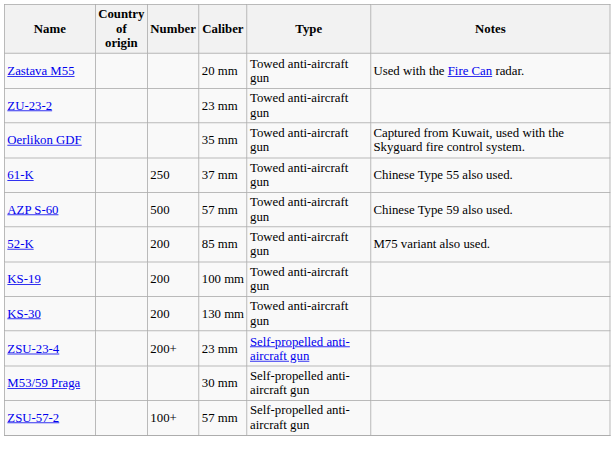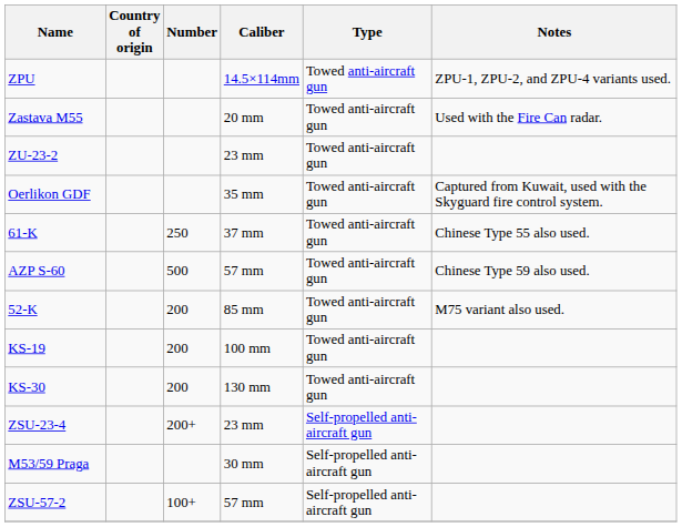+ row: ZPU | 14.5×114mm | Towed anti-aircraft gun | ZPU-1, ZPU-2, and ZPU-4 variants used.
